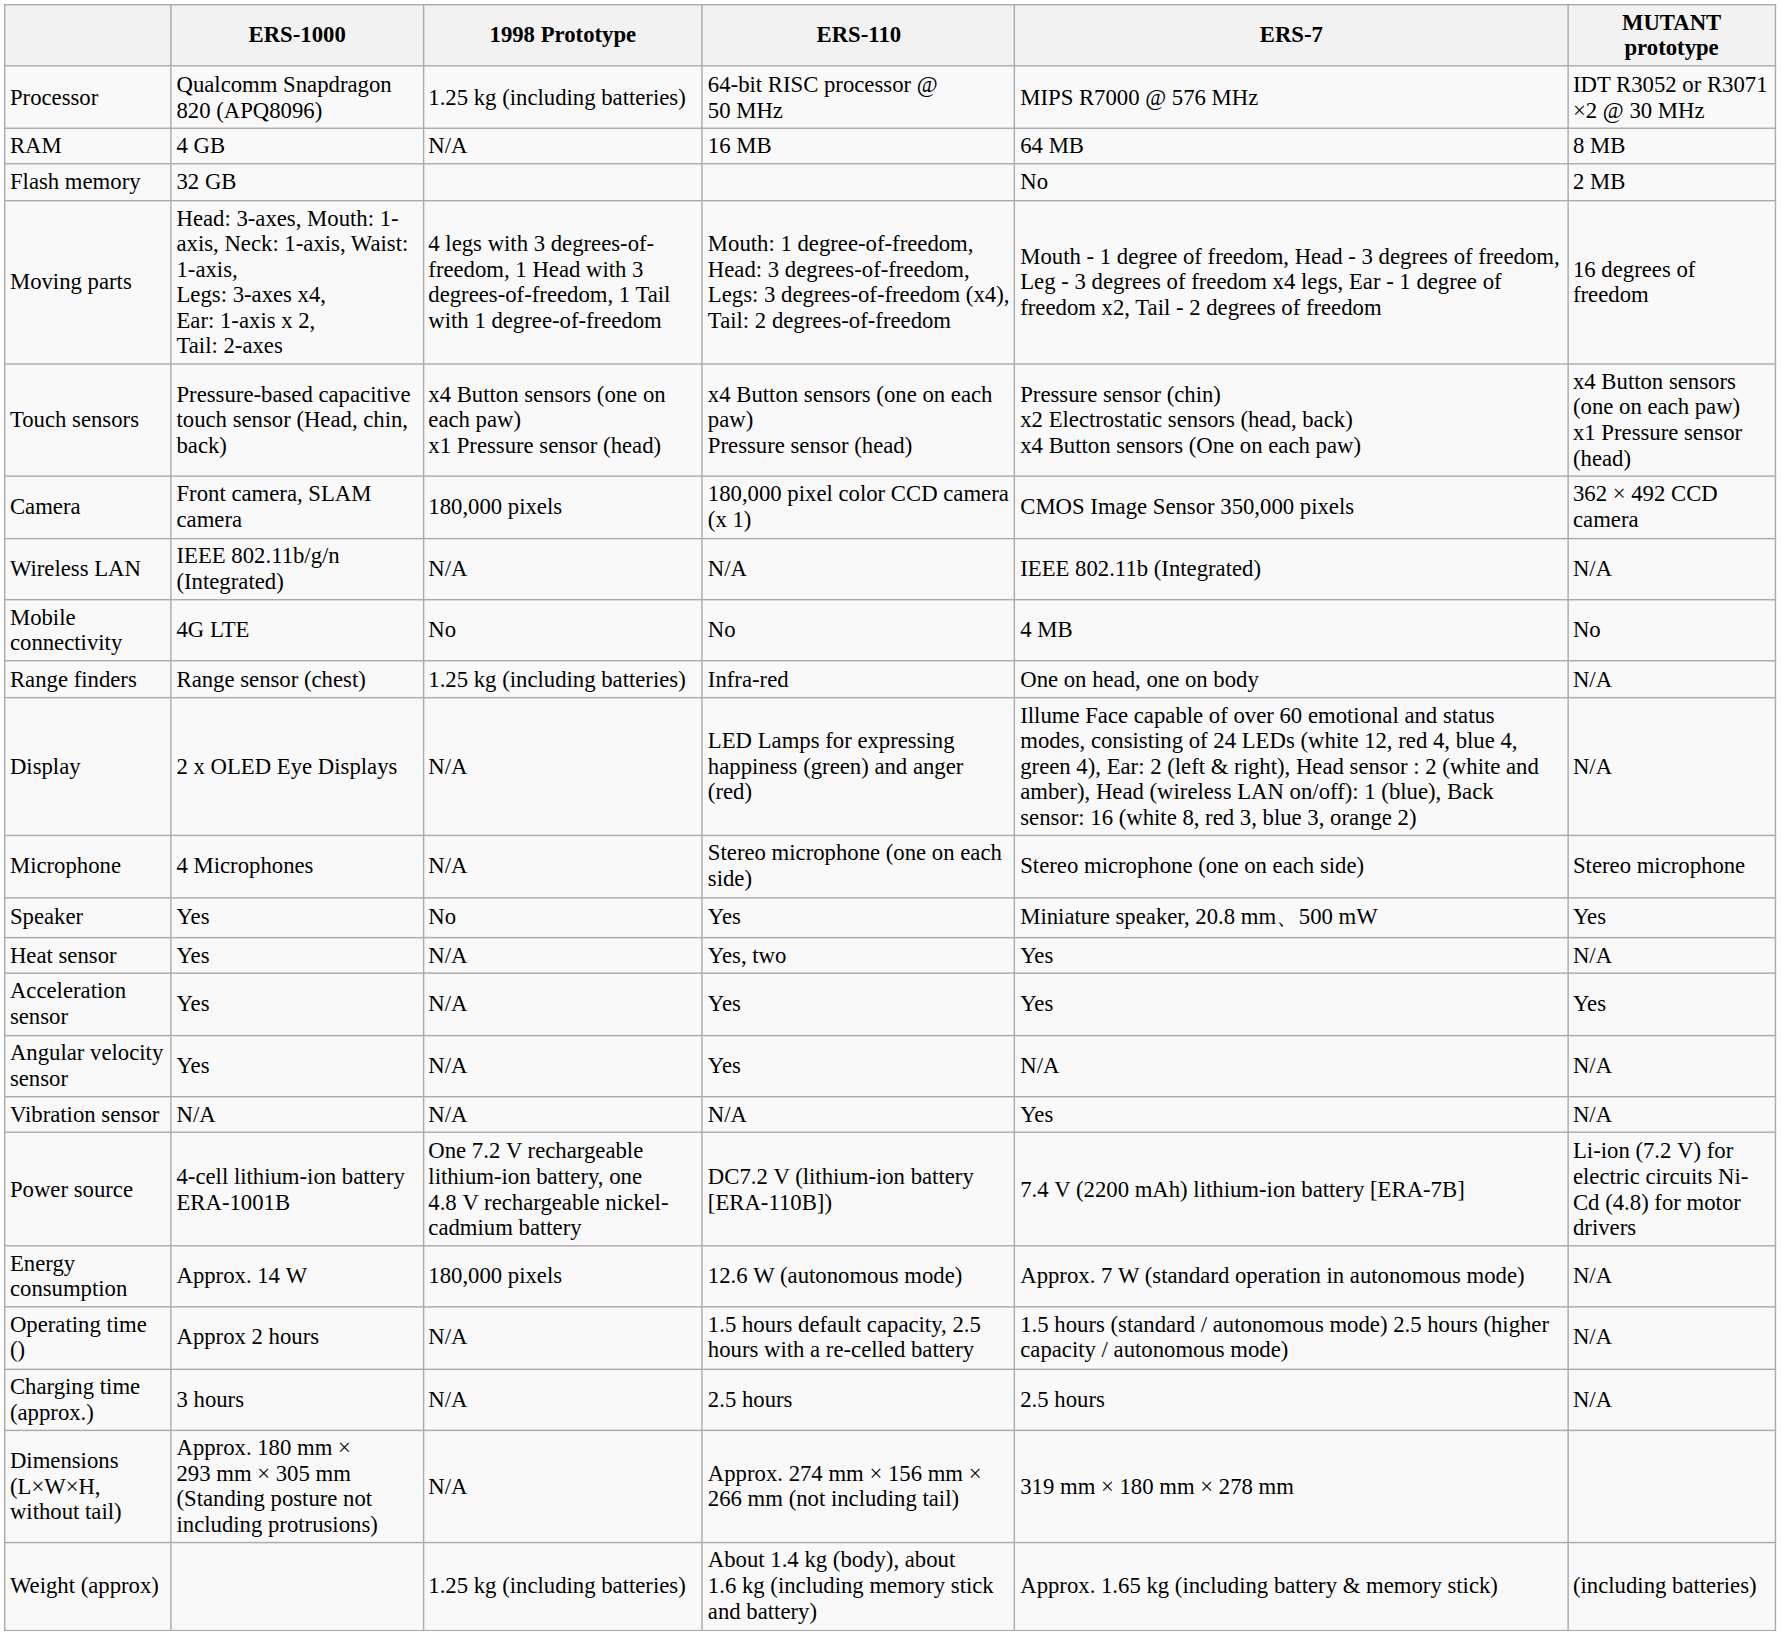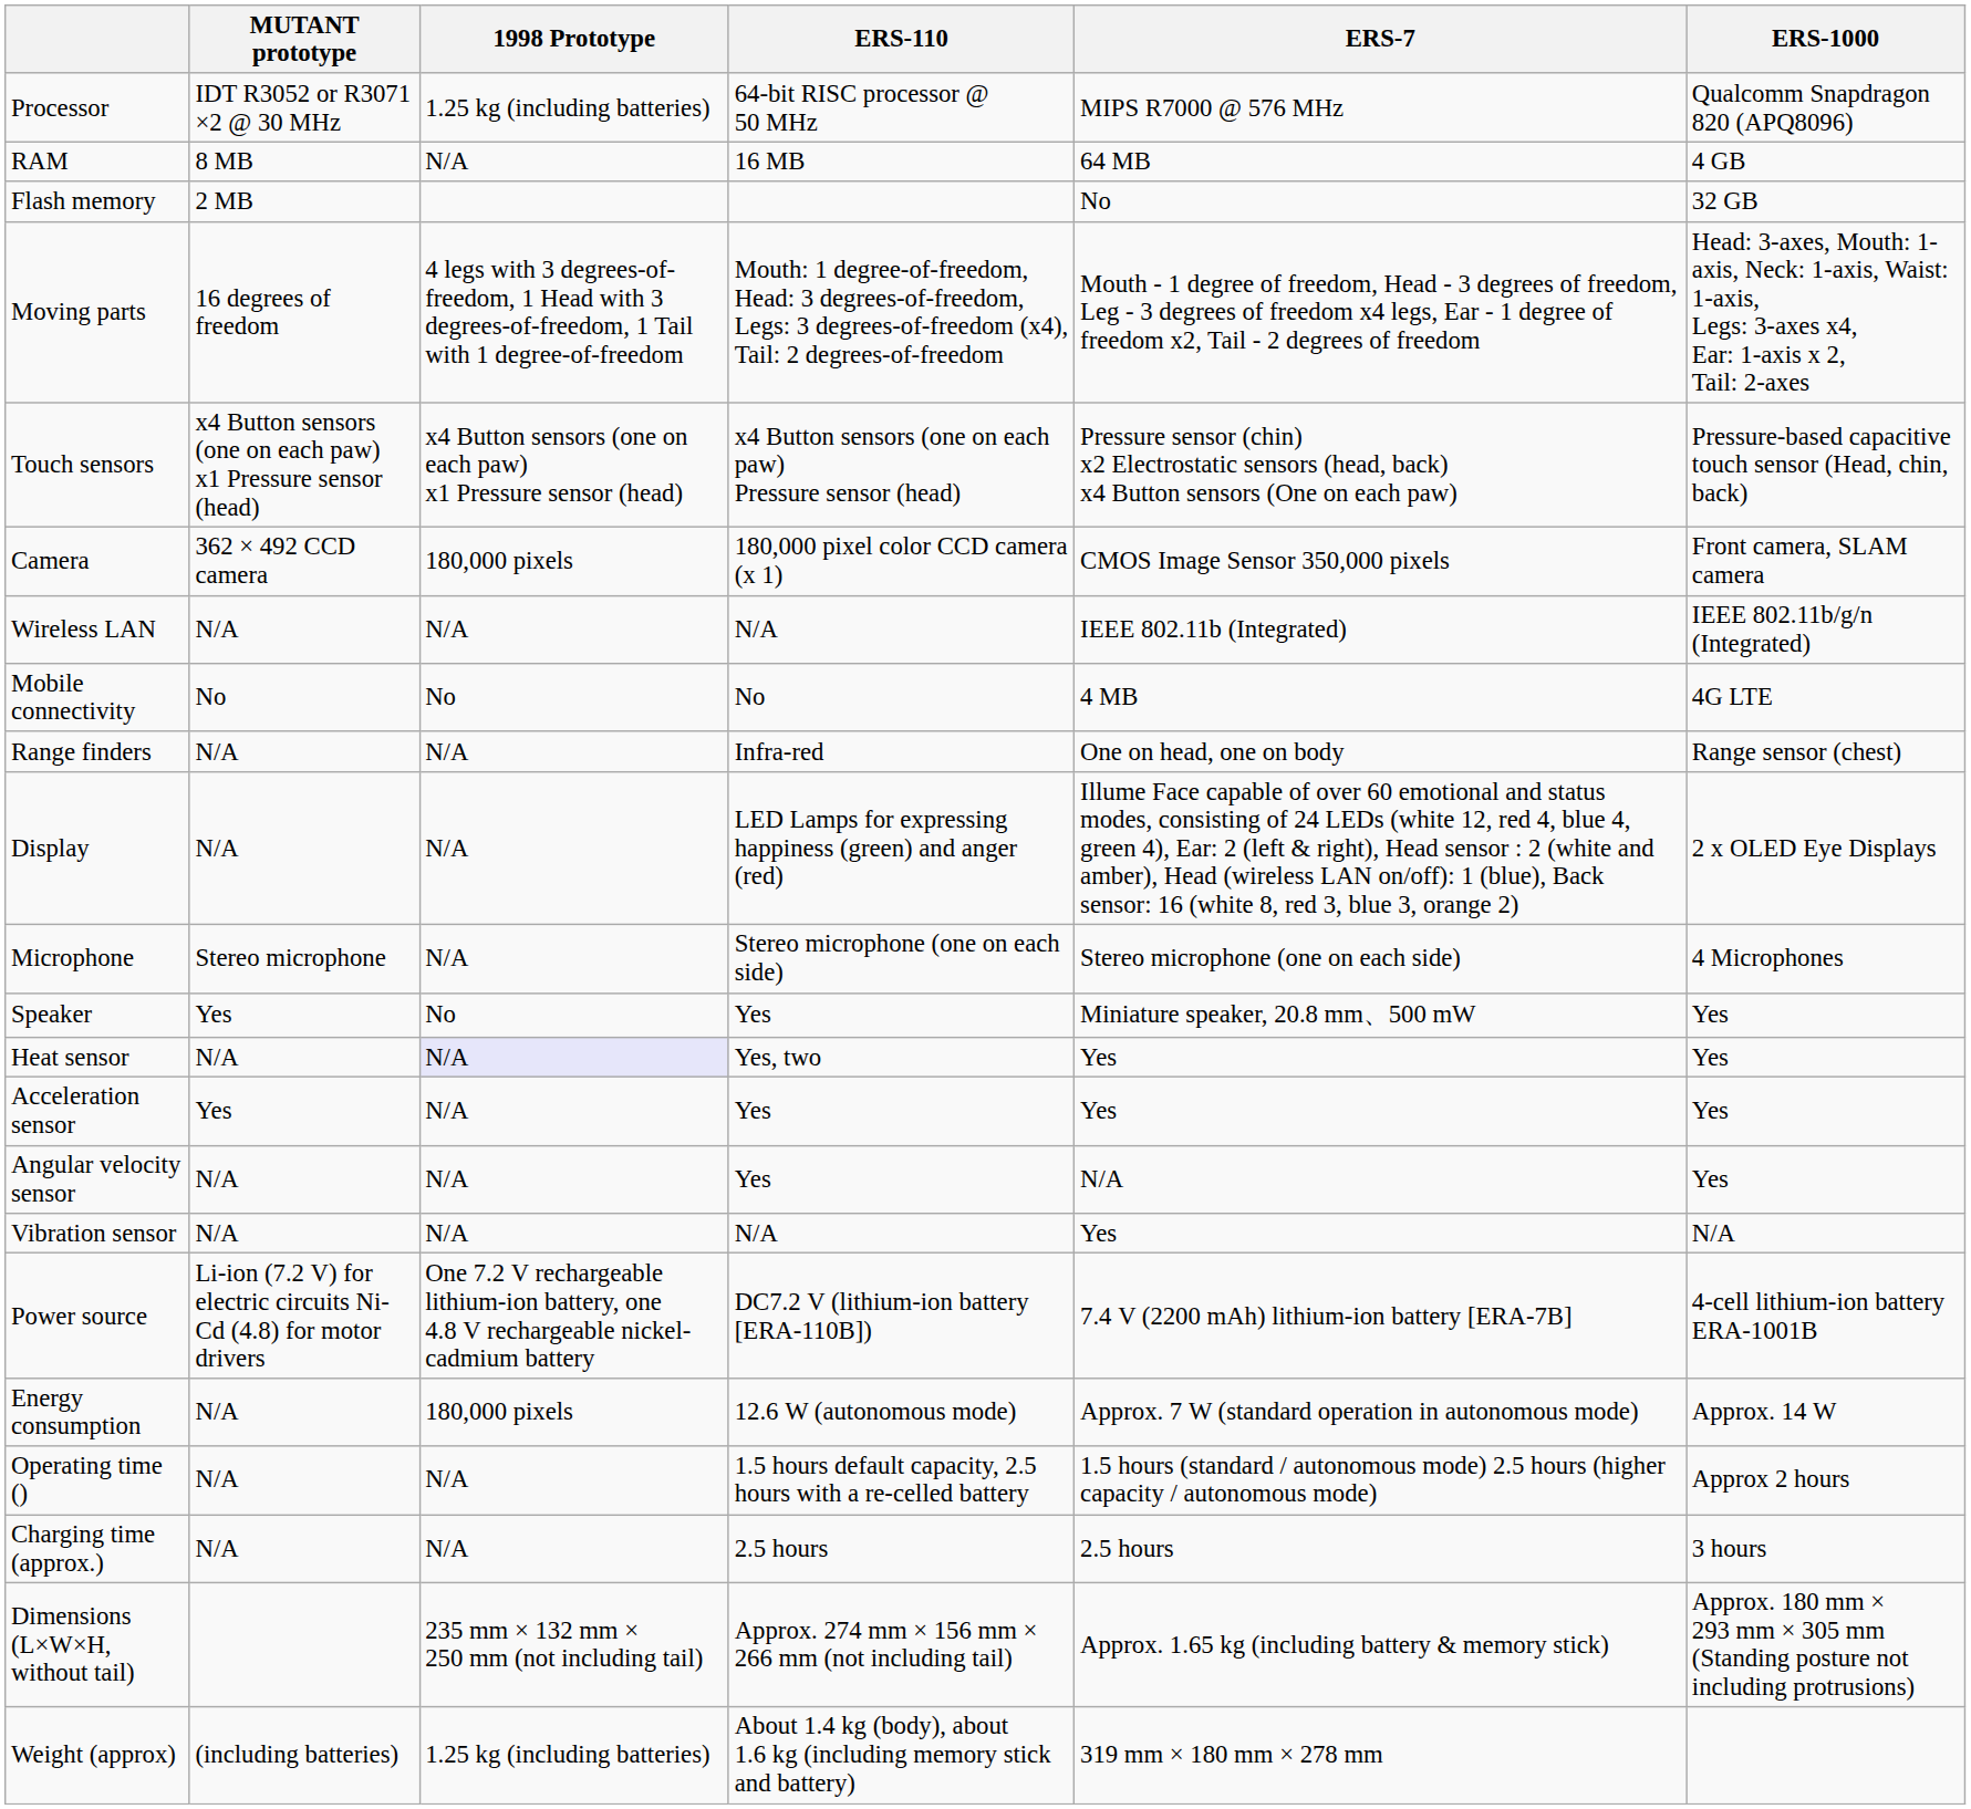columns swapped: MUTANT prototype <-> ERS-1000
Range finders | 1998 Prototype: 1.25 kg (including batteries) -> N/A
Heat sensor | 1998 Prototype: no background -> lavender background
Dimensions (L×W×H, without tail) | 1998 Prototype: N/A -> 235 mm × 132 mm × 250 mm (not including tail)
Dimensions (L×W×H, without tail) | ERS-7: 319 mm × 180 mm × 278 mm -> Approx. 1.65 kg (including battery & memory stick)
Weight (approx) | ERS-7: Approx. 1.65 kg (including battery & memory stick) -> 319 mm × 180 mm × 278 mm
